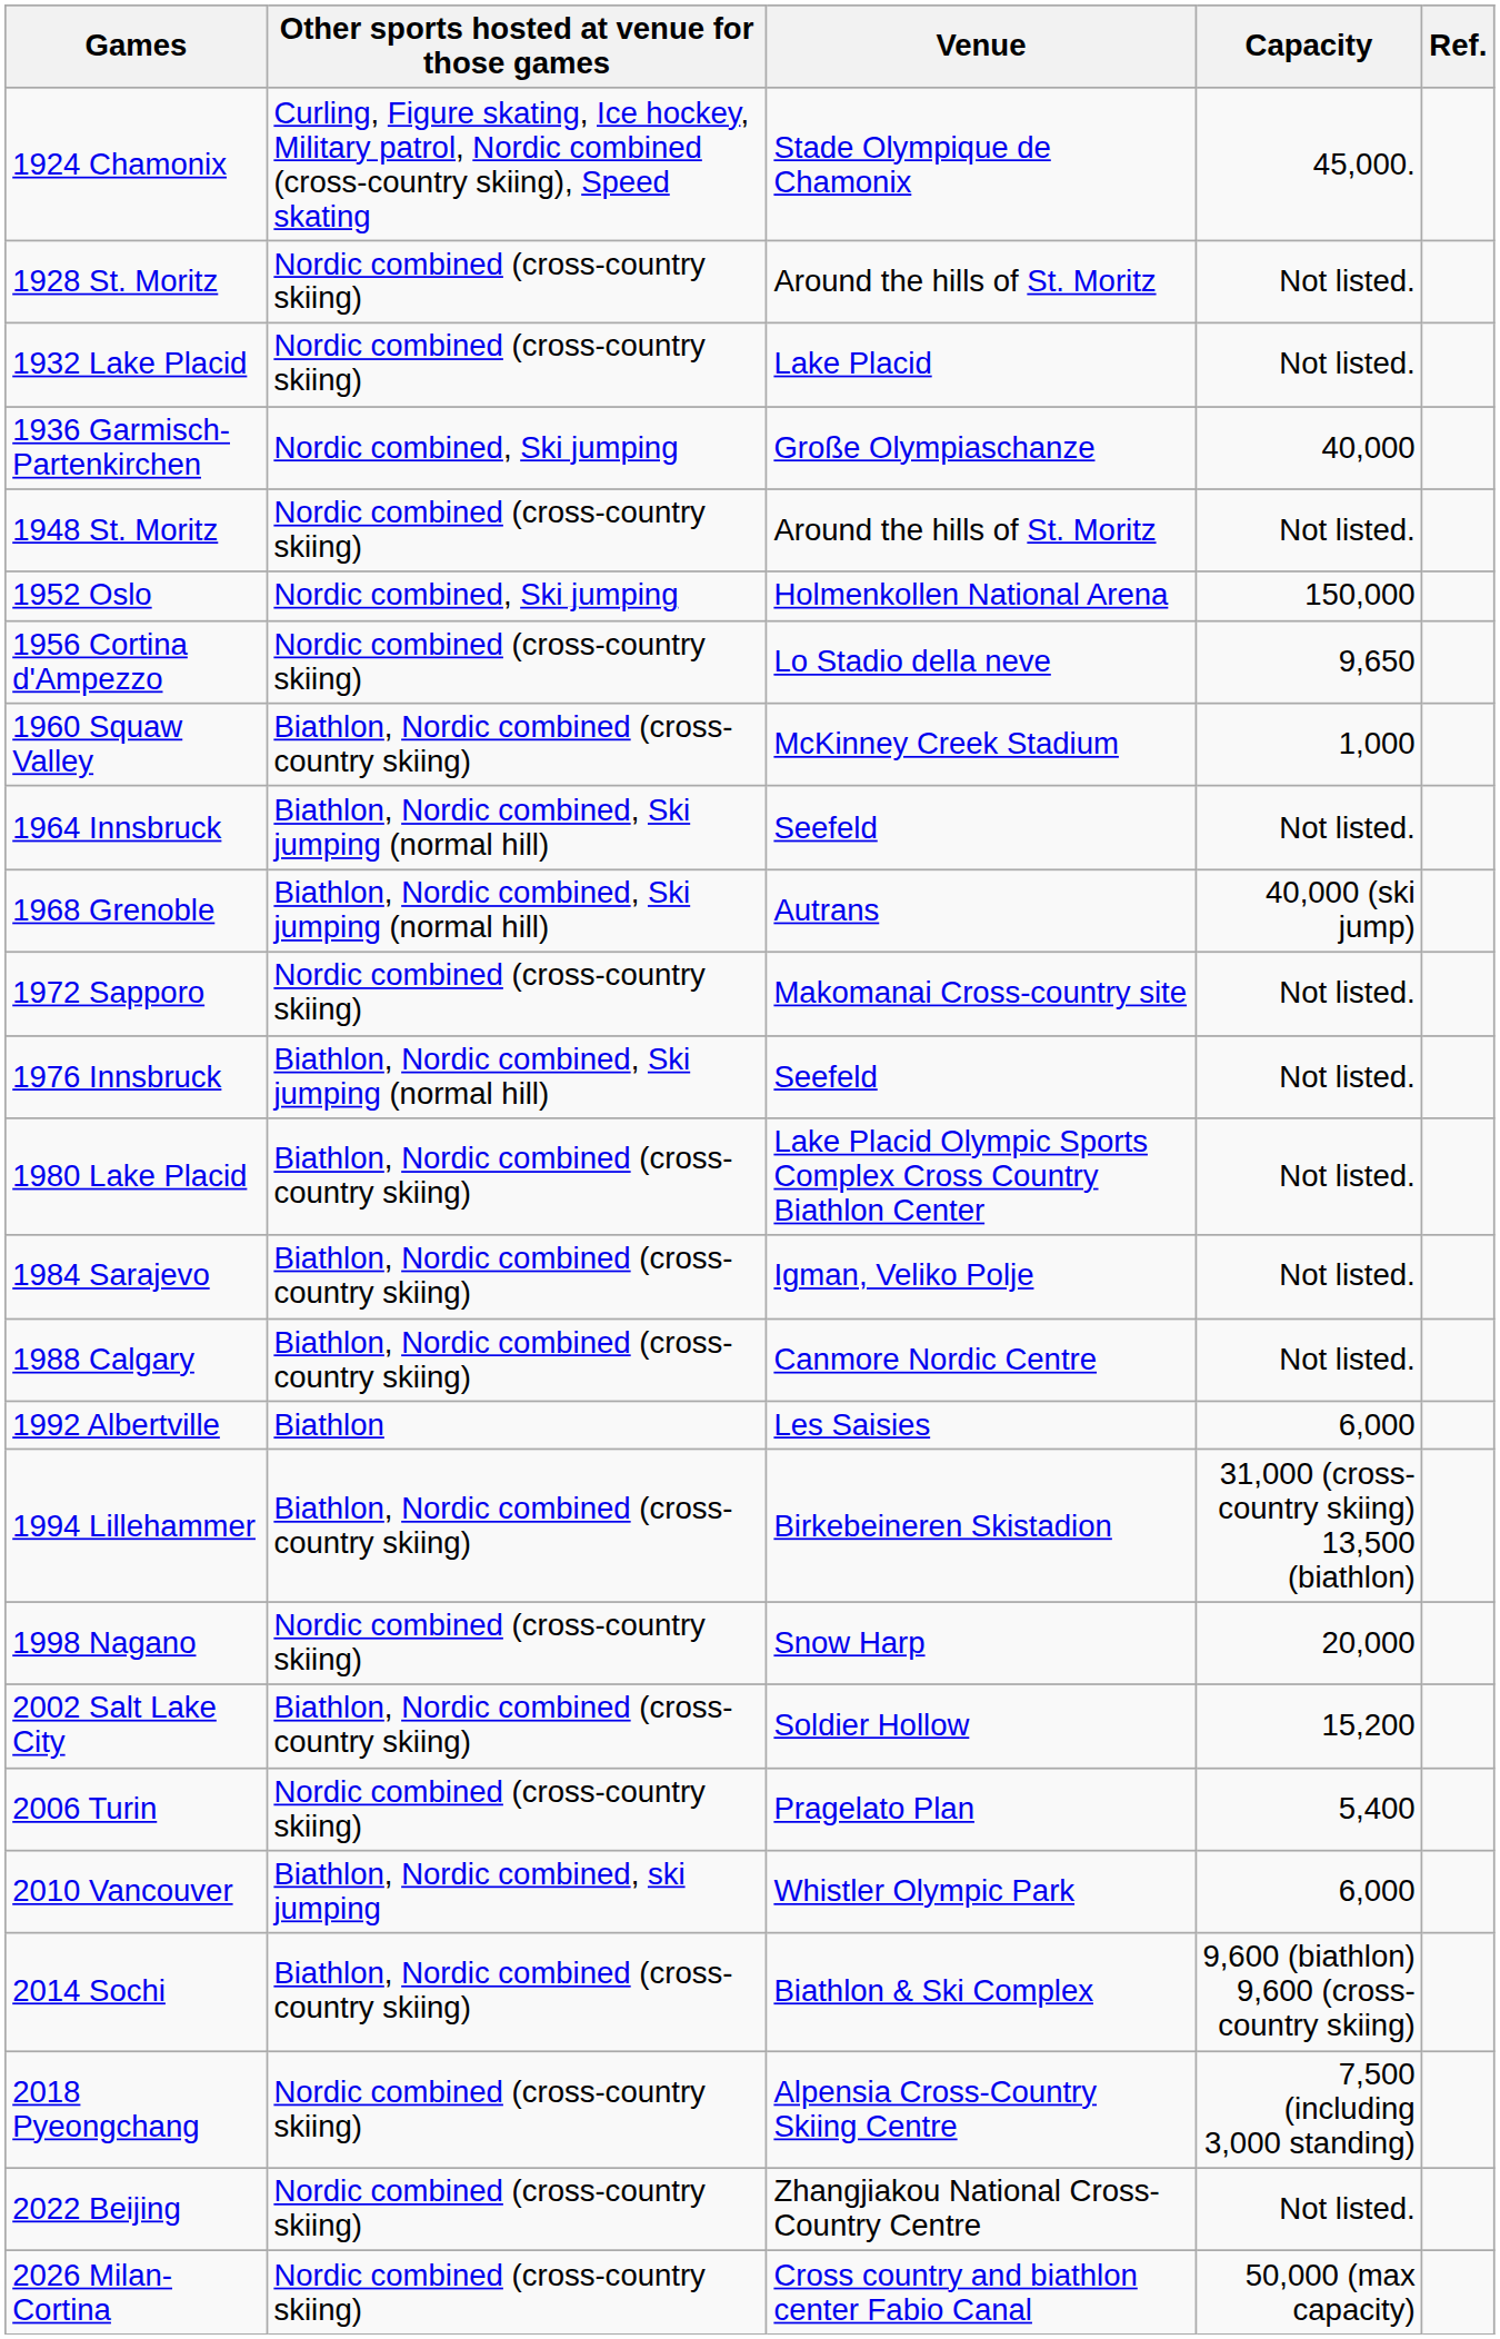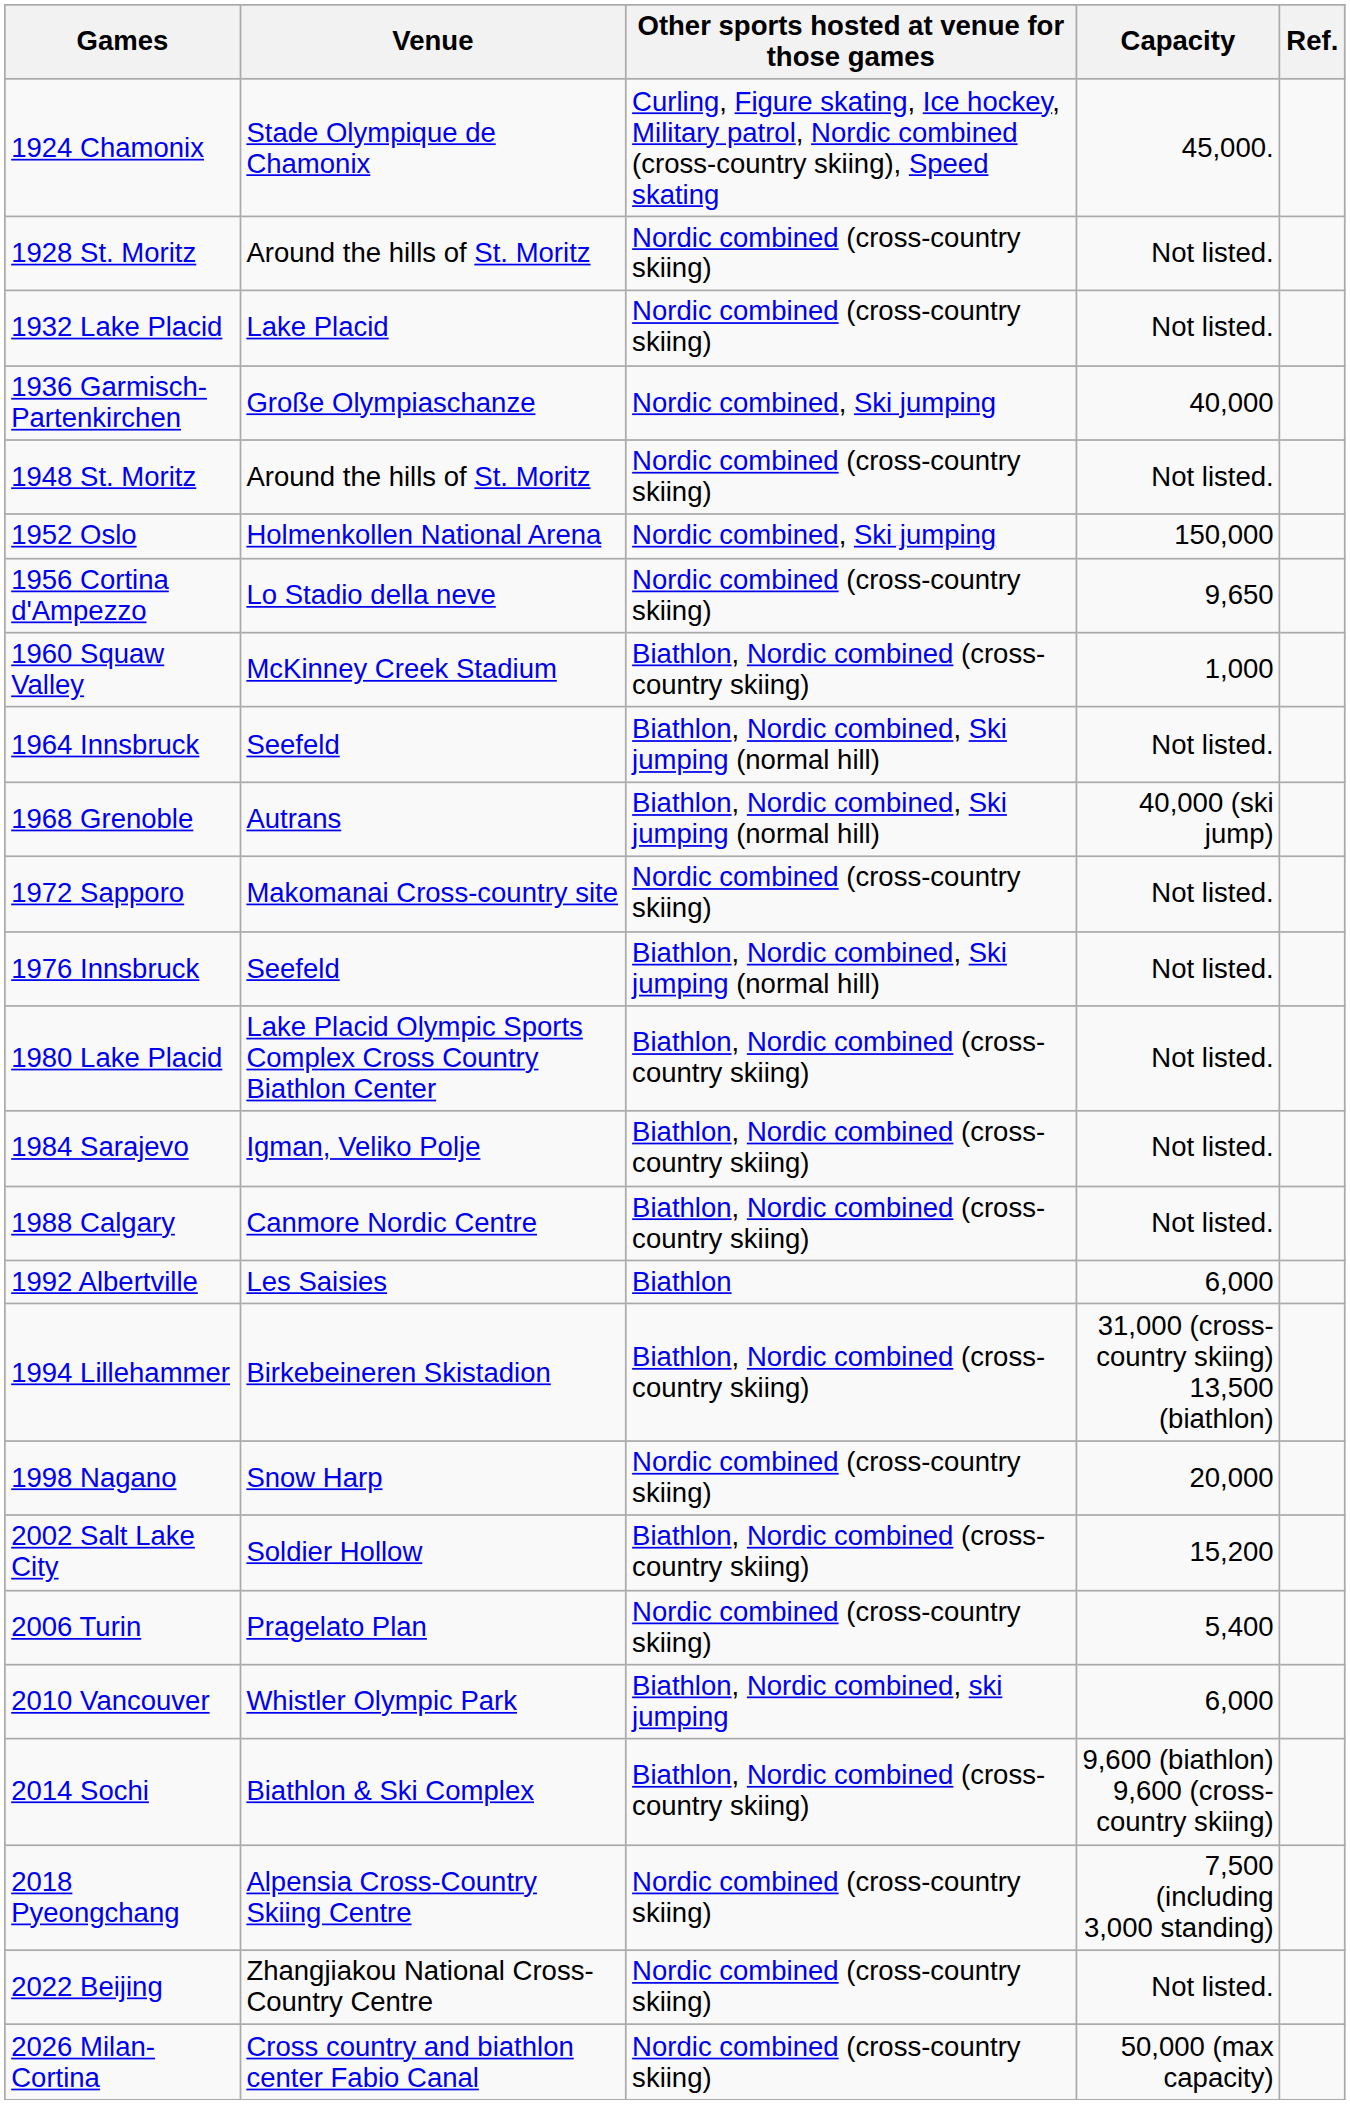columns swapped: Venue <-> Other sports hosted at venue for those games
